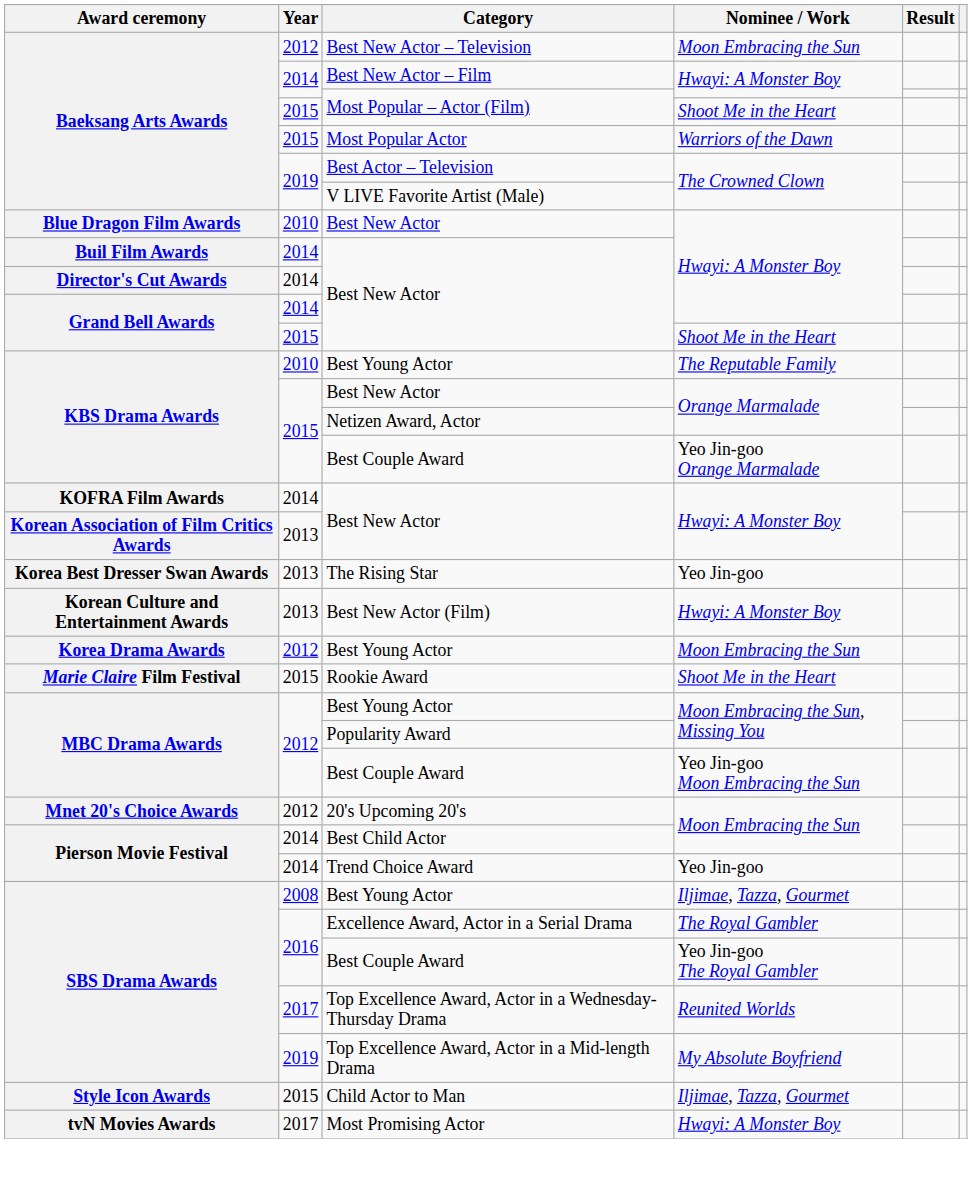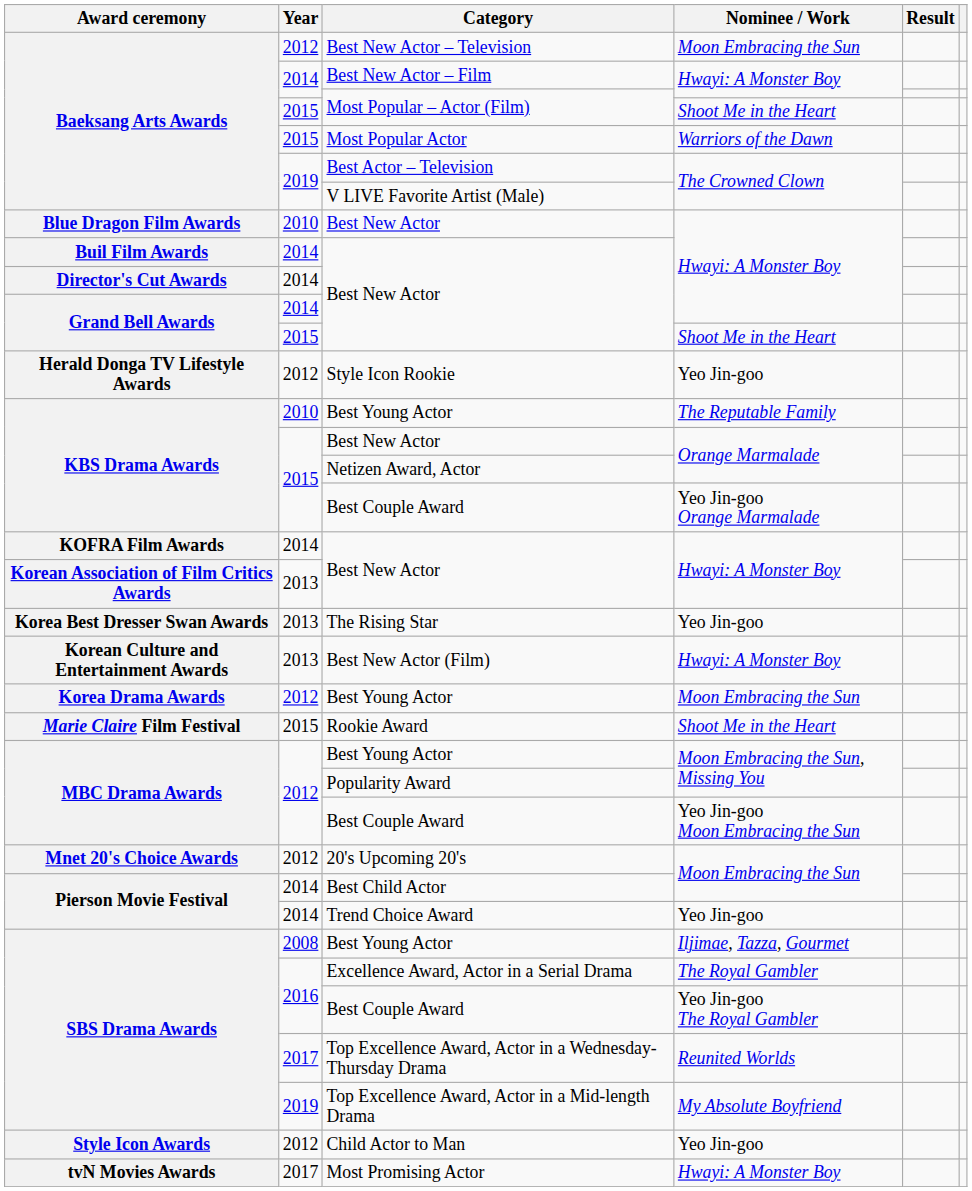+ row: Herald Donga TV Lifestyle Awards | 2012 | Style Icon Rookie | Yeo Jin-goo
Child Actor to Man | Year: 2015 -> 2012
Child Actor to Man | Nominee / Work: Iljimae, Tazza, Gourmet -> Yeo Jin-goo
